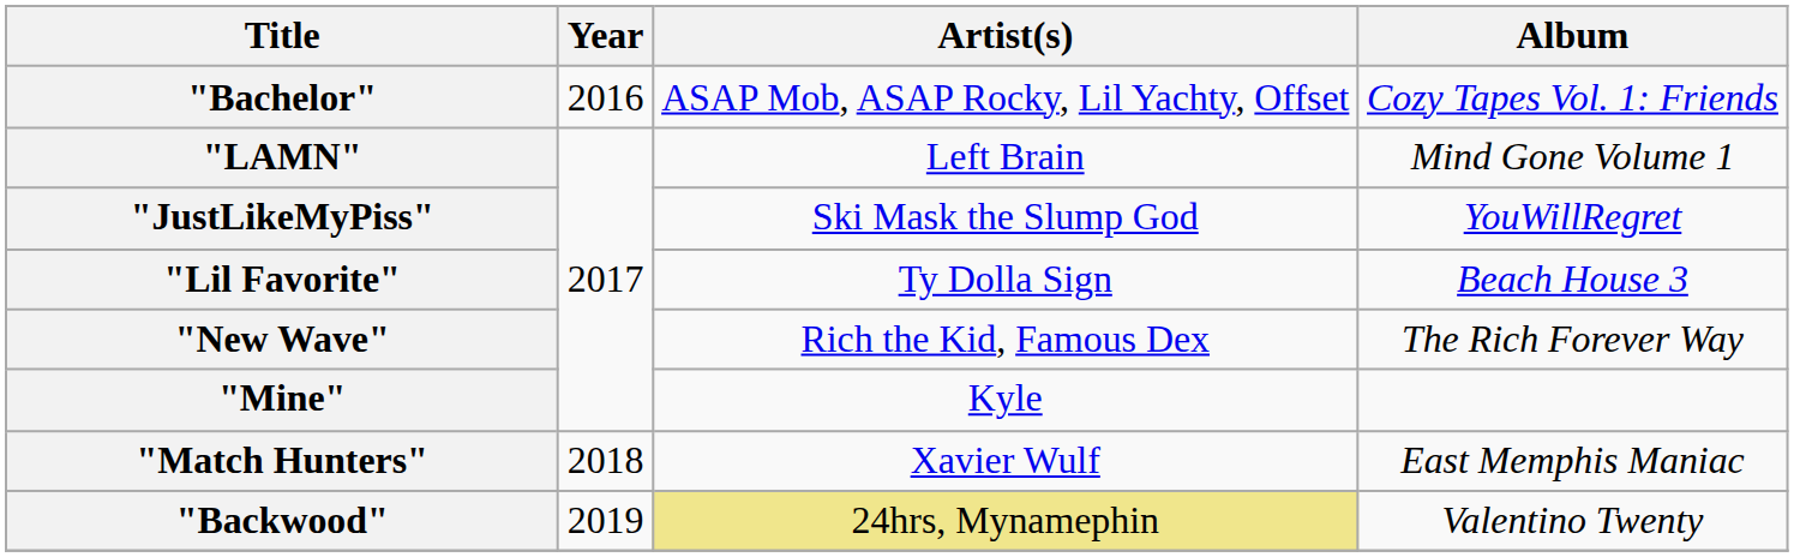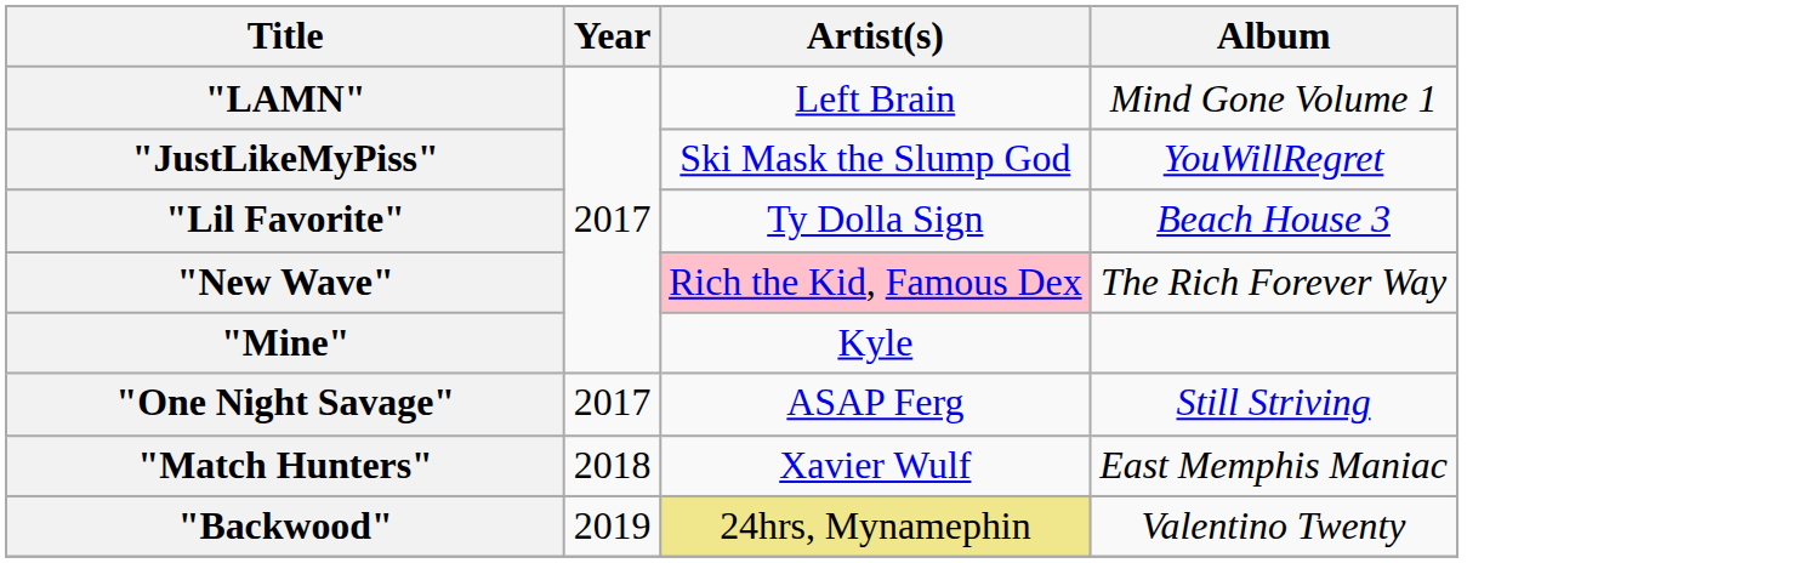- row: "Bachelor" | 2016 | ASAP Mob, ASAP Rocky, Lil Yachty, Offset | Cozy Tapes Vol. 1: Friends
"New Wave" | Artist(s): no background -> pink background
+ row: "One Night Savage" | 2017 | ASAP Ferg | Still Striving
